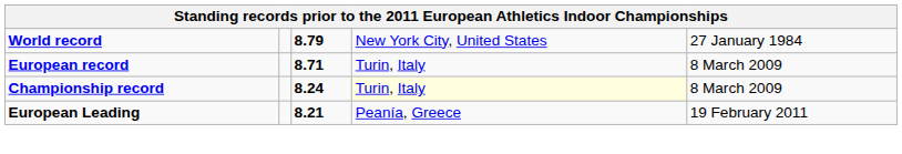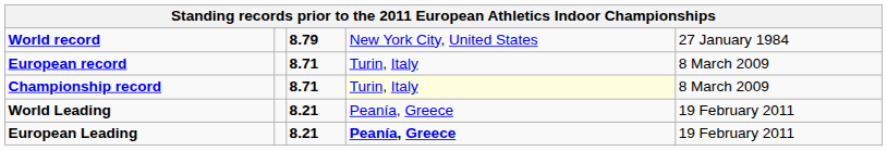Championship record | column 3: 8.24 -> 8.71
+ row: World Leading | 8.21 | Peanía, Greece | 19 February 2011
European Leading | column 4: normal -> bold
